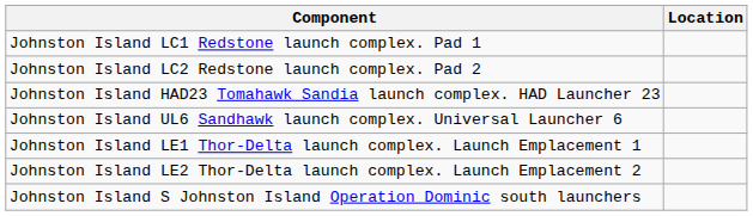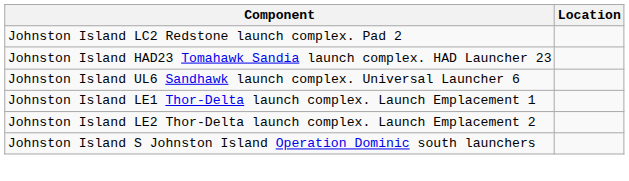- row: Johnston Island LC1 Redstone launch complex. Pad 1
